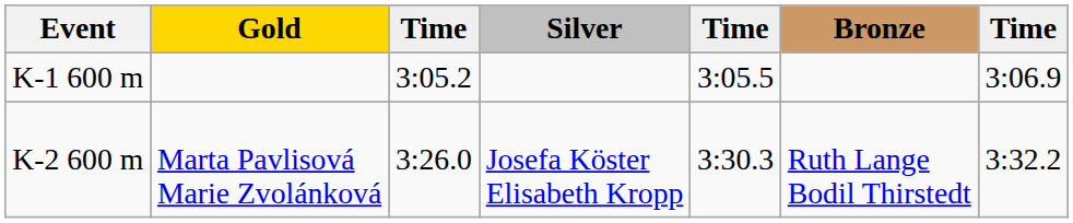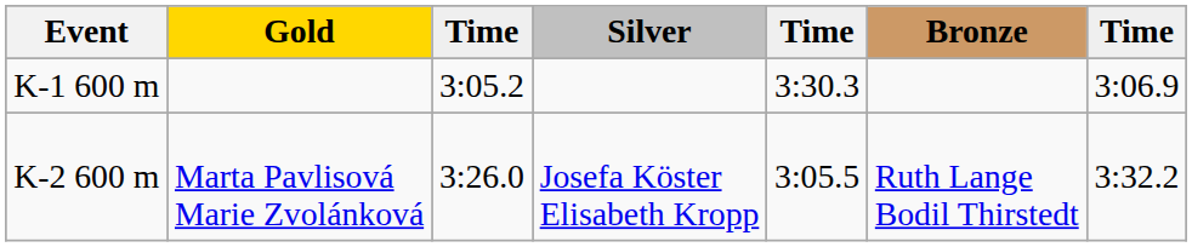K-1 600 m | column 5: 3:05.5 -> 3:30.3
K-2 600 m | column 5: 3:30.3 -> 3:05.5
